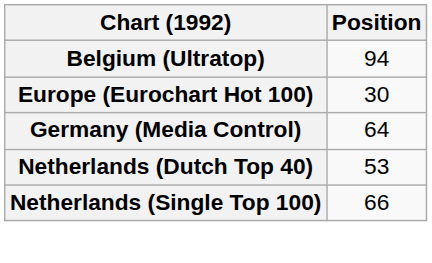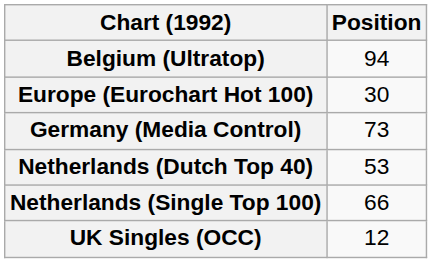Germany (Media Control) | Position: 64 -> 73
+ row: UK Singles (OCC) | 12
